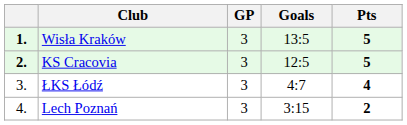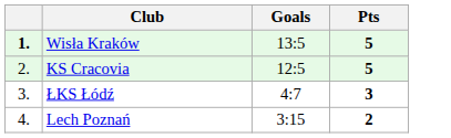- column: GP | 3 | 3 | 3 | 3
KS Cracovia | column 1: bold -> normal
ŁKS Łódź | Pts: 4 -> 3
